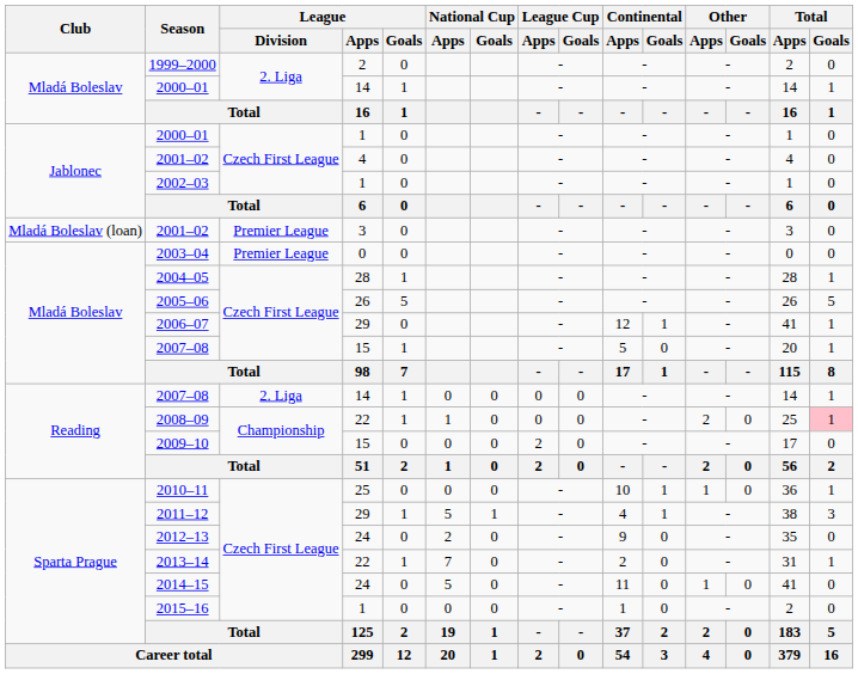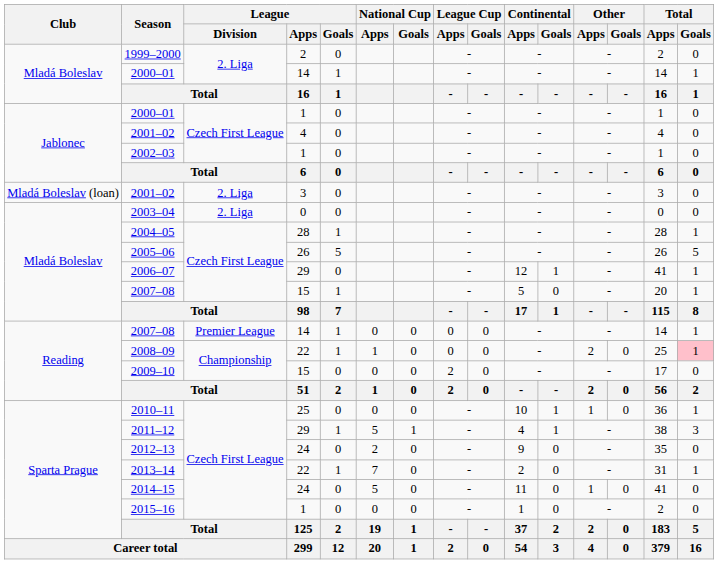2001–02 / 3 | League / Division: Premier League -> 2. Liga
2003–04 | League / Division: Premier League -> 2. Liga
2007–08 / 14 | League / Division: 2. Liga -> Premier League
